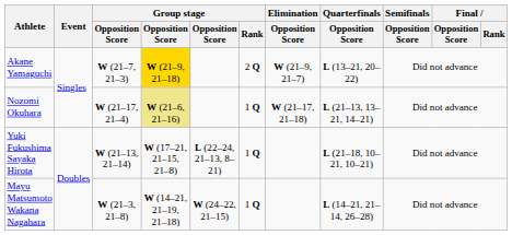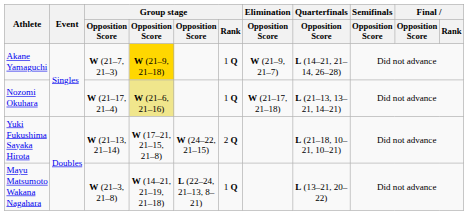Akane Yamaguchi | Group stage / Rank: 2 Q -> 1 Q
Akane Yamaguchi | Quarterfinals / Opposition Score: L (13–21, 20–22) -> L (14–21, 21–14, 26–28)
Yuki Fukushima Sayaka Hirota | column 5: L (22–24, 21–13, 8–21) -> W (24–22, 21–15)
Yuki Fukushima Sayaka Hirota | Group stage / Rank: 1 Q -> 2 Q
Mayu Matsumoto Wakana Nagahara | column 5: W (24–22, 21–15) -> L (22–24, 21–13, 8–21)
Mayu Matsumoto Wakana Nagahara | Quarterfinals / Opposition Score: L (14–21, 21–14, 26–28) -> L (13–21, 20–22)
